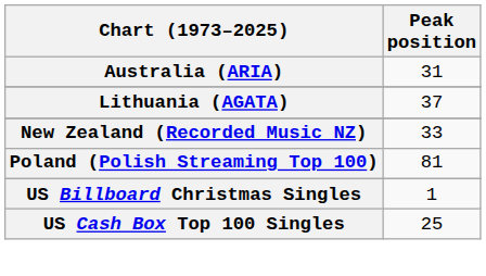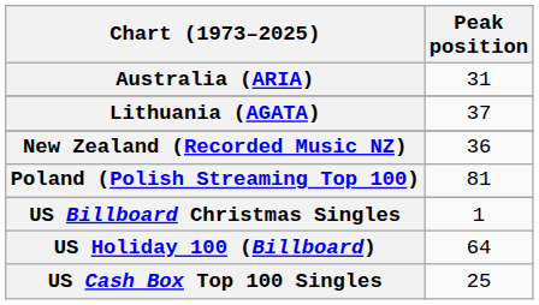New Zealand (Recorded Music NZ) | Peak position: 33 -> 36
+ row: US Holiday 100 (Billboard) | 64
